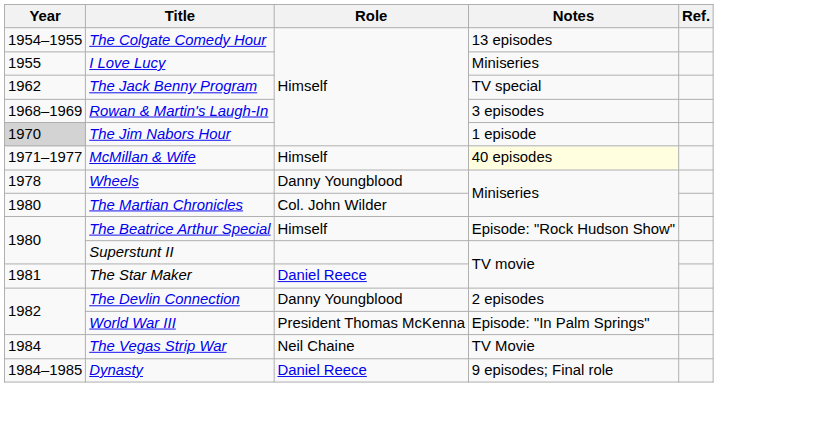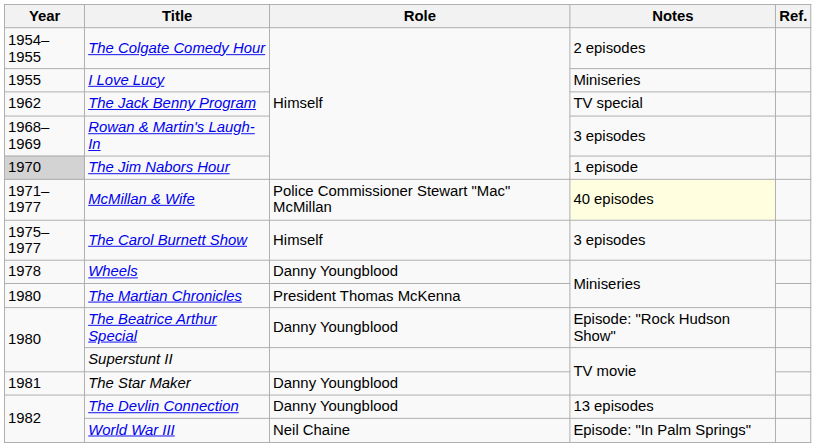The Colgate Comedy Hour | Notes: 13 episodes -> 2 episodes
McMillan & Wife | Role: Himself -> Police Commissioner Stewart "Mac" McMillan
+ row: 1975–1977 | The Carol Burnett Show | Himself | 3 episodes
The Martian Chronicles | Role: Col. John Wilder -> President Thomas McKenna
The Beatrice Arthur Special | Role: Himself -> Danny Youngblood
The Star Maker | Role: Daniel Reece -> Danny Youngblood
The Devlin Connection | Notes: 2 episodes -> 13 episodes
World War III | Role: President Thomas McKenna -> Neil Chaine
- row: 1984 | The Vegas Strip War | Neil Chaine | TV Movie
- row: 1984–1985 | Dynasty | Daniel Reece | 9 episodes; Final role
